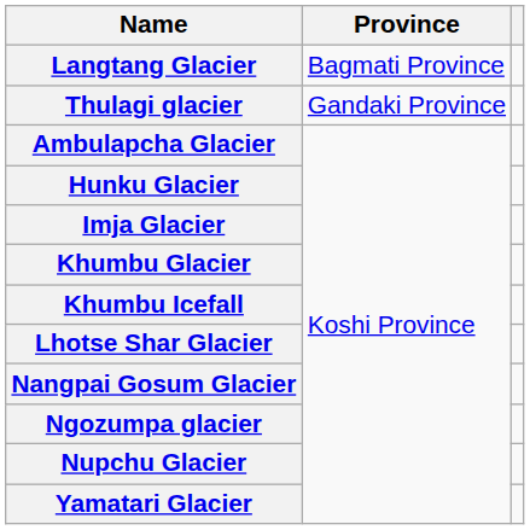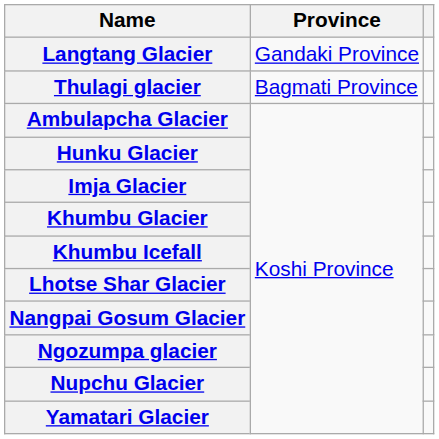Langtang Glacier | Province: Bagmati Province -> Gandaki Province
Thulagi glacier | Province: Gandaki Province -> Bagmati Province
